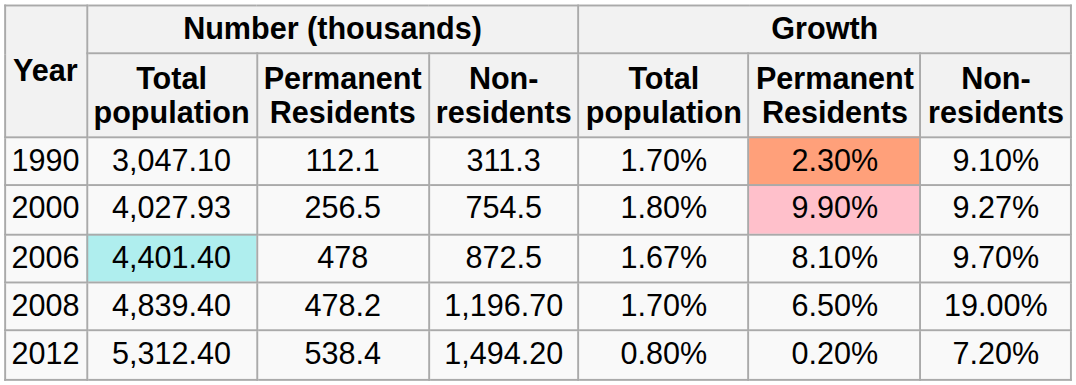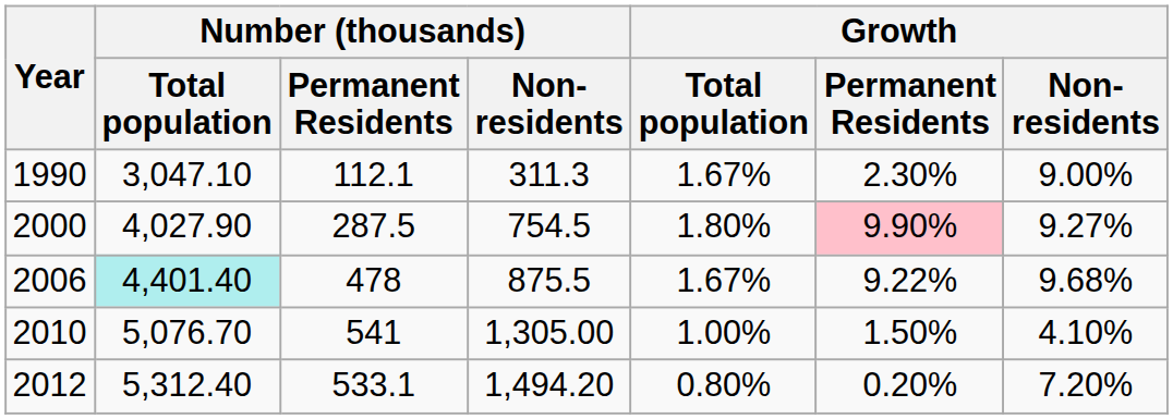1990 | Growth / Total population: 1.70% -> 1.67%
1990 | Growth / Permanent Residents: lightsalmon background -> no background
1990 | Growth / Non-residents: 9.10% -> 9.00%
2000 | Number (thousands) / Total population: 4,027.93 -> 4,027.90
2000 | Number (thousands) / Permanent Residents: 256.5 -> 287.5
2006 | Number (thousands) / Non-residents: 872.5 -> 875.5
2006 | Growth / Permanent Residents: 8.10% -> 9.22%
2006 | Growth / Non-residents: 9.70% -> 9.68%
- row: 2008 | 4,839.40 | 478.2 | 1,196.70 | 1.70% | 6.50% | 19.00%
+ row: 2010 | 5,076.70 | 541 | 1,305.00 | 1.00% | 1.50% | 4.10%
2012 | Number (thousands) / Permanent Residents: 538.4 -> 533.1
